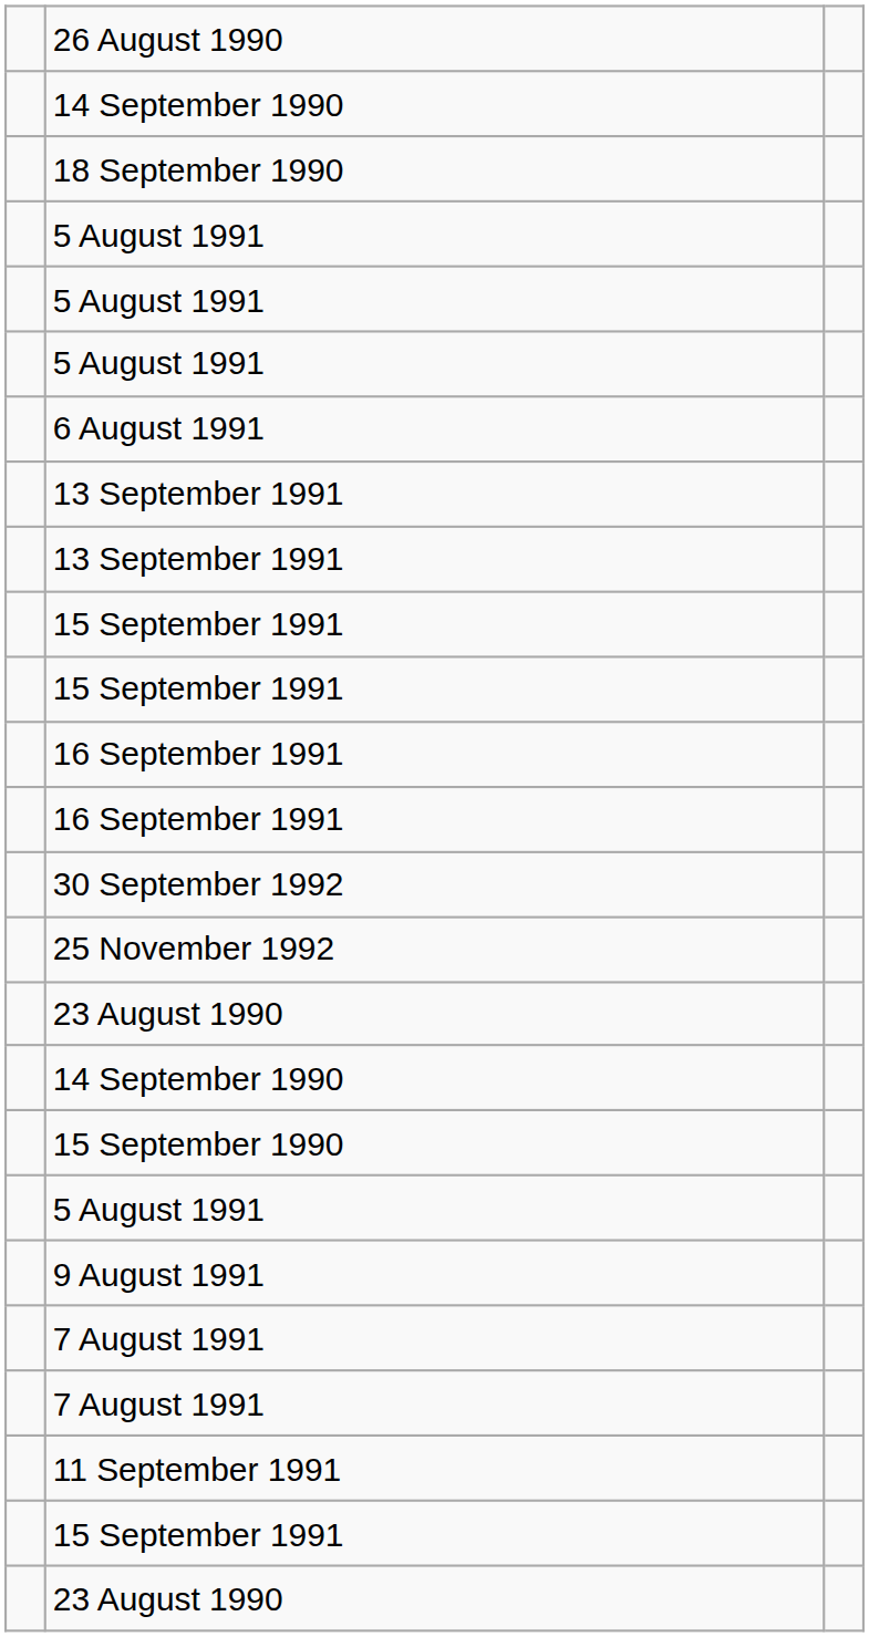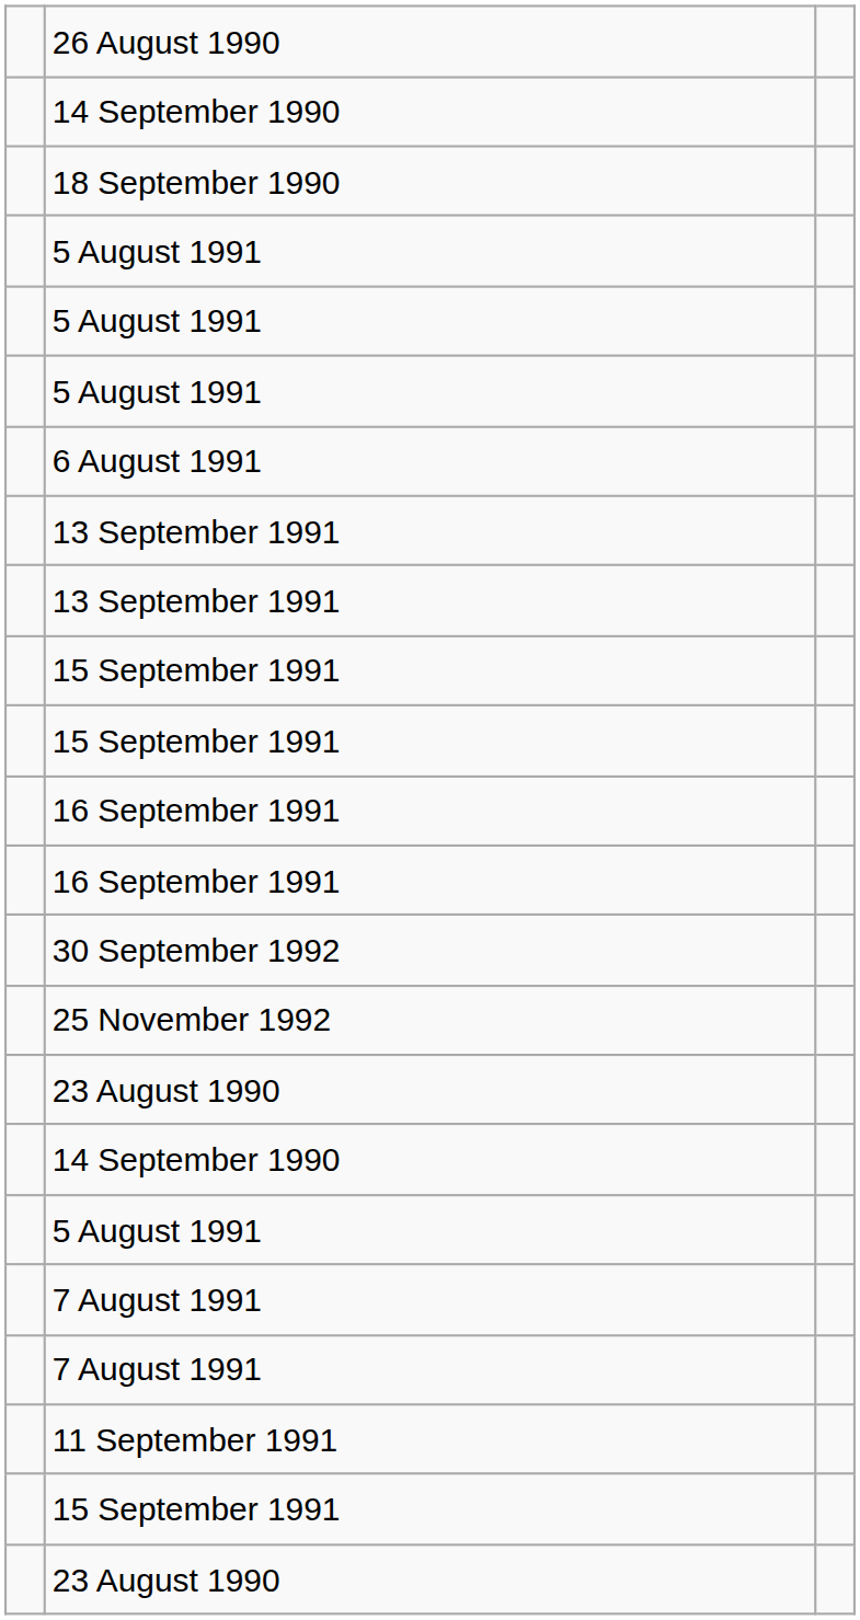- row: 15 September 1990
- row: 9 August 1991
